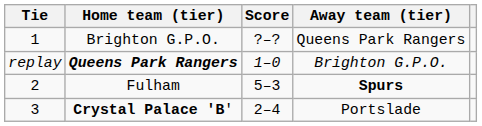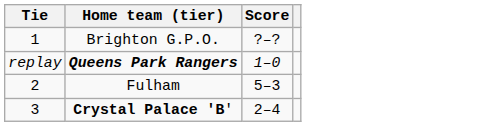- column: Away team (tier) | Queens Park Rangers | Brighton G.P.O. | Spurs | Portslade
